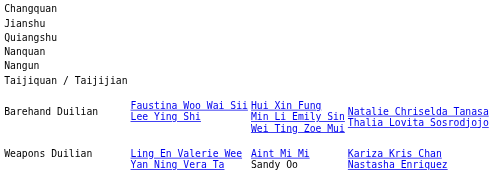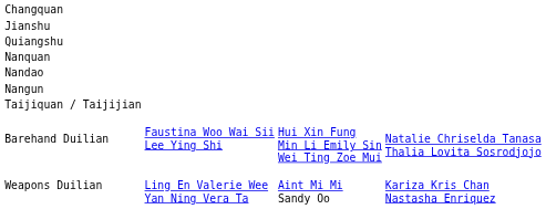+ row: Nandao
